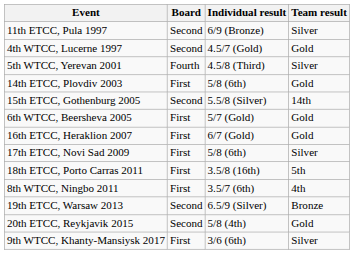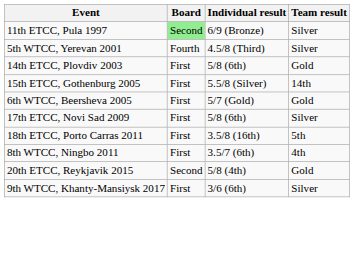11th ETCC, Pula 1997 | Board: no background -> lightgreen background
- row: 4th WTCC, Lucerne 1997 | Second | 4.5/7 (Gold) | Gold
15th ETCC, Gothenburg 2005 | Board: Second -> First
- row: 16th ETCC, Heraklion 2007 | First | 6/7 (Gold) | Gold
- row: 19th ETCC, Warsaw 2013 | Second | 6.5/9 (Silver) | Bronze
